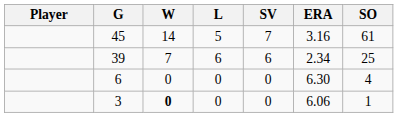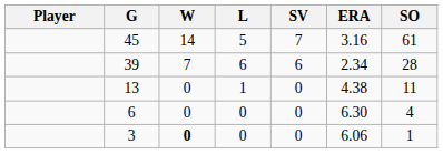39 | SO: 25 -> 28
+ row: 13 | 0 | 1 | 0 | 4.38 | 11
